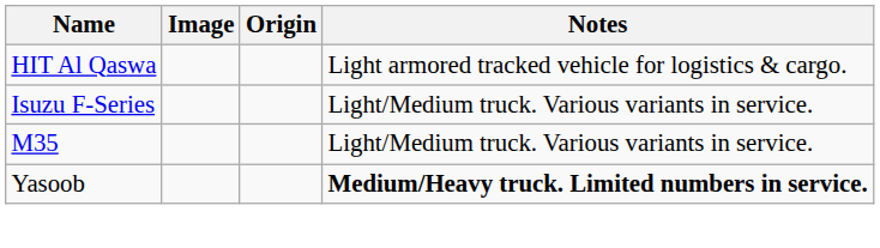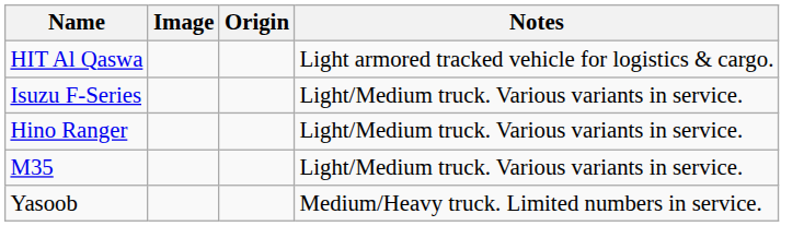+ row: Hino Ranger | Light/Medium truck. Various variants in service.
Yasoob | Notes: bold -> normal
